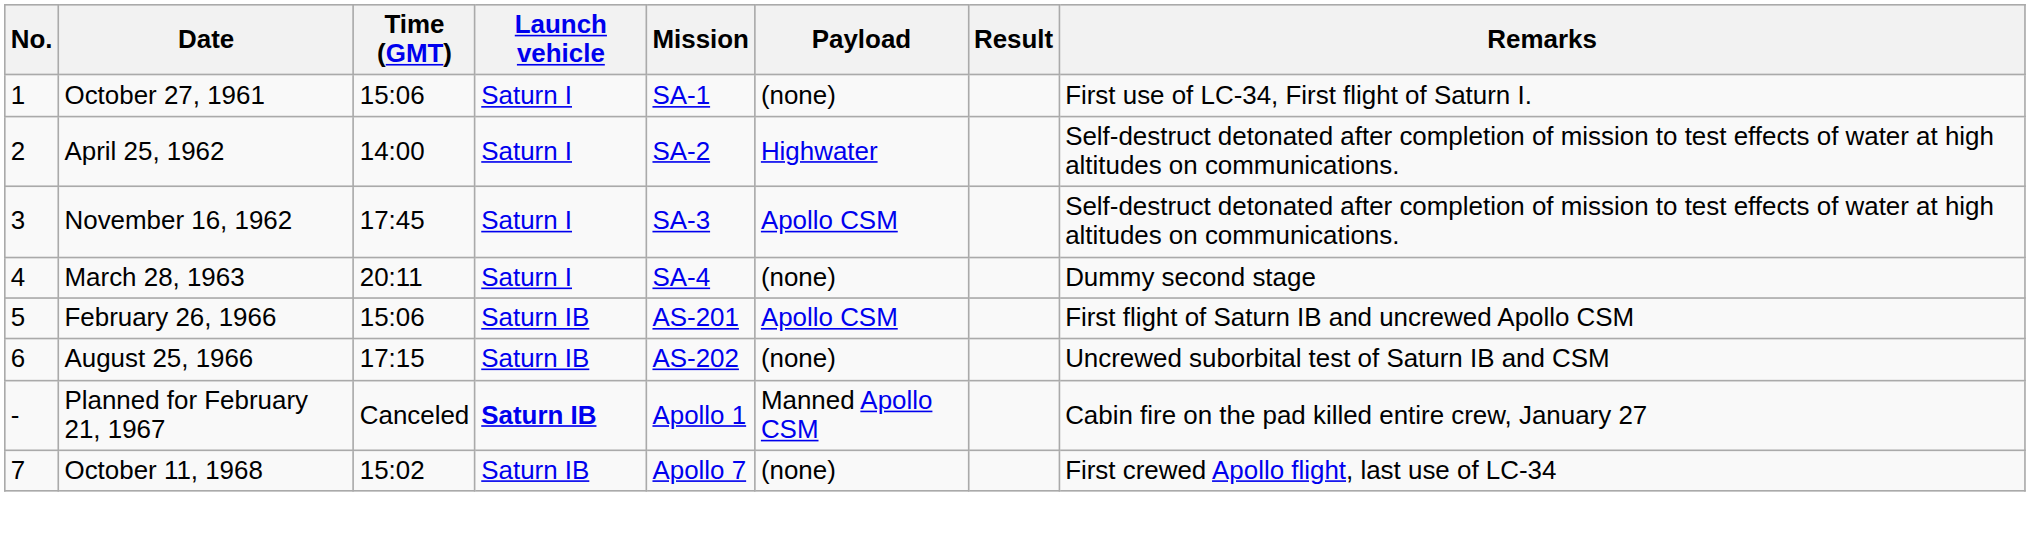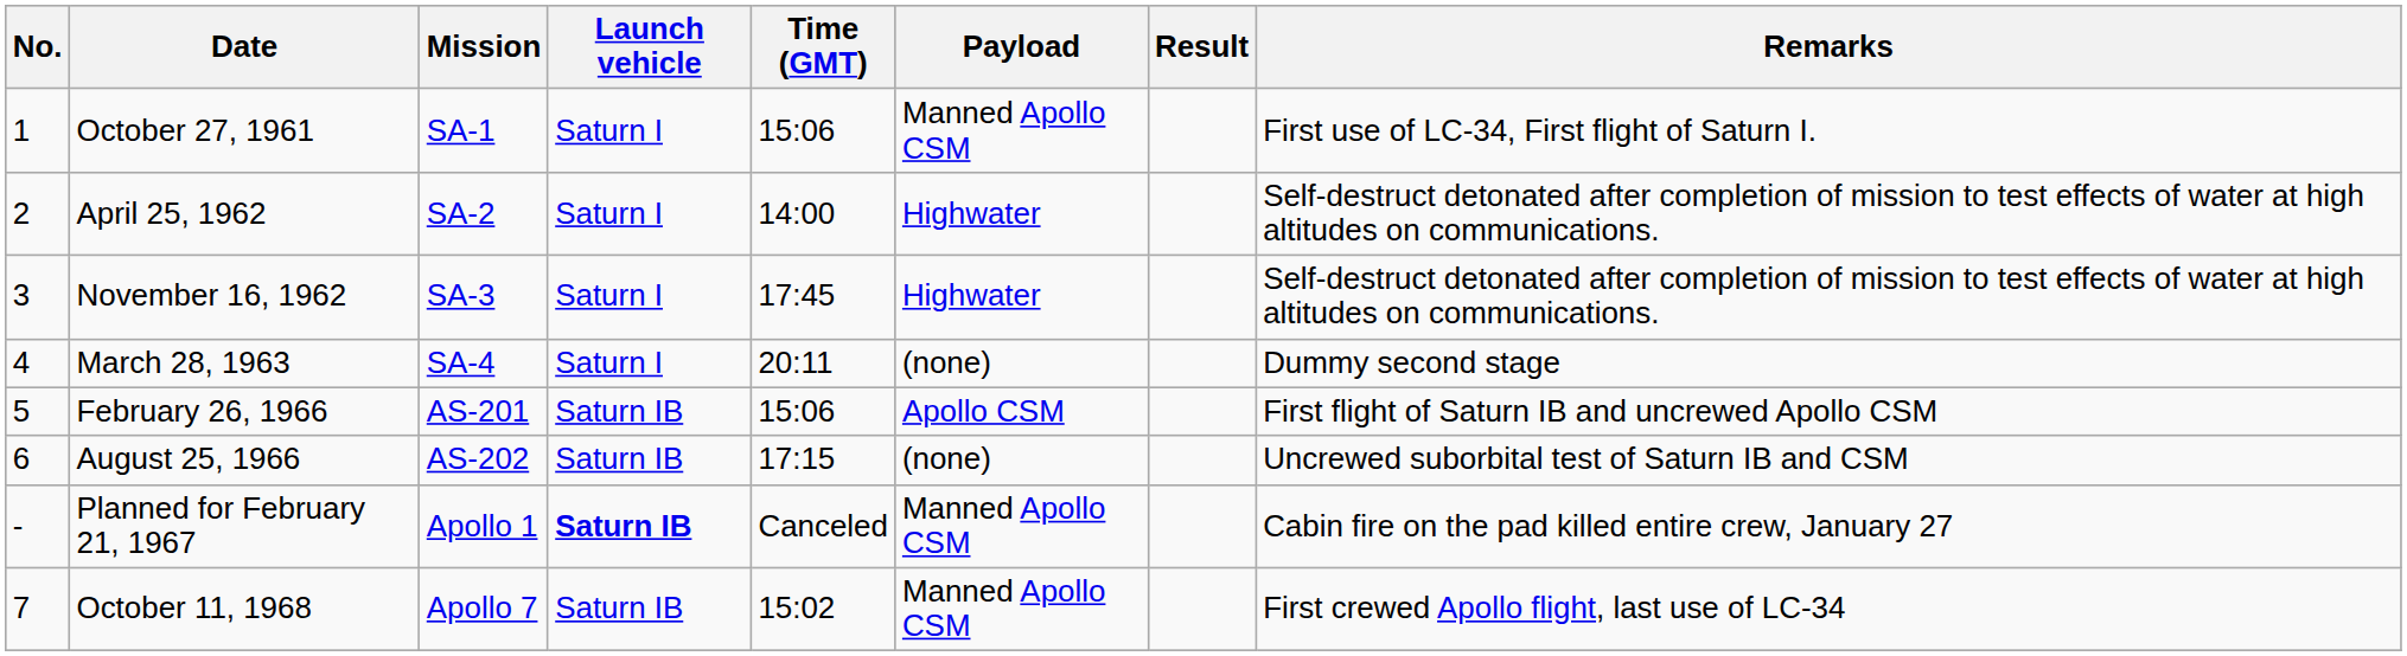columns swapped: Time (GMT) <-> Mission
October 27, 1961 | Payload: (none) -> Manned Apollo CSM
November 16, 1962 | Payload: Apollo CSM -> Highwater
October 11, 1968 | Payload: (none) -> Manned Apollo CSM
